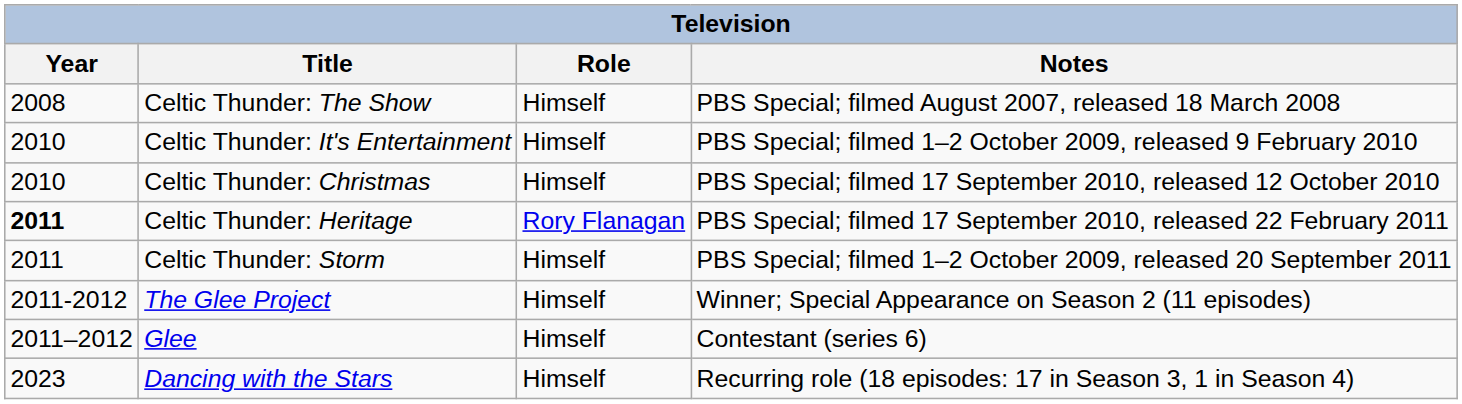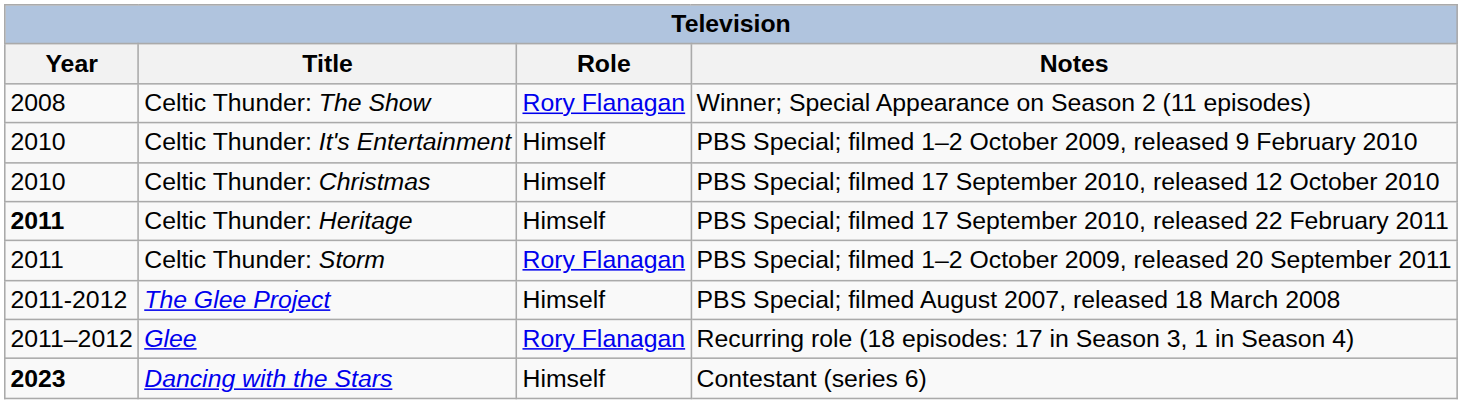Celtic Thunder: The Show | Role: Himself -> Rory Flanagan
Celtic Thunder: The Show | Notes: PBS Special; filmed August 2007, released 18 March 2008 -> Winner; Special Appearance on Season 2 (11 episodes)
Celtic Thunder: Heritage | Role: Rory Flanagan -> Himself
Celtic Thunder: Storm | Role: Himself -> Rory Flanagan
The Glee Project | Notes: Winner; Special Appearance on Season 2 (11 episodes) -> PBS Special; filmed August 2007, released 18 March 2008
Glee | Role: Himself -> Rory Flanagan
Glee | Notes: Contestant (series 6) -> Recurring role (18 episodes: 17 in Season 3, 1 in Season 4)
Dancing with the Stars | Year: normal -> bold
Dancing with the Stars | Notes: Recurring role (18 episodes: 17 in Season 3, 1 in Season 4) -> Contestant (series 6)
